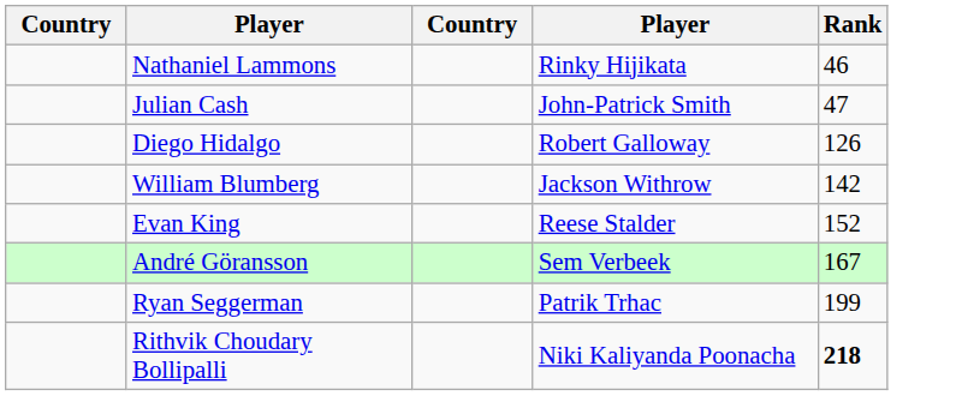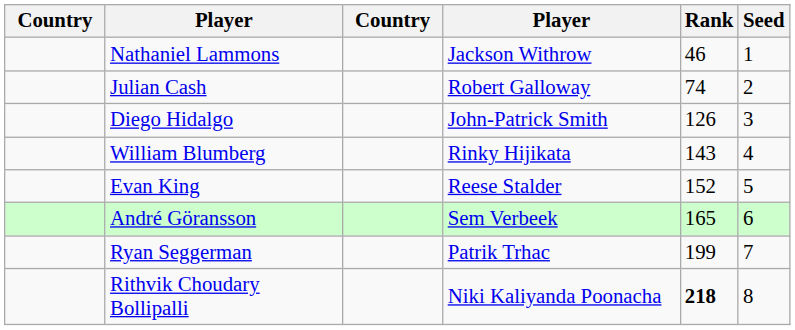+ column: Seed | 1 | 2 | 3 | 4 | 5 | 6 | 7 | 8
Nathaniel Lammons | column 4: Rinky Hijikata -> Jackson Withrow
Julian Cash | column 4: John-Patrick Smith -> Robert Galloway
Julian Cash | Rank: 47 -> 74
Diego Hidalgo | column 4: Robert Galloway -> John-Patrick Smith
William Blumberg | column 4: Jackson Withrow -> Rinky Hijikata
William Blumberg | Rank: 142 -> 143
André Göransson | Rank: 167 -> 165
